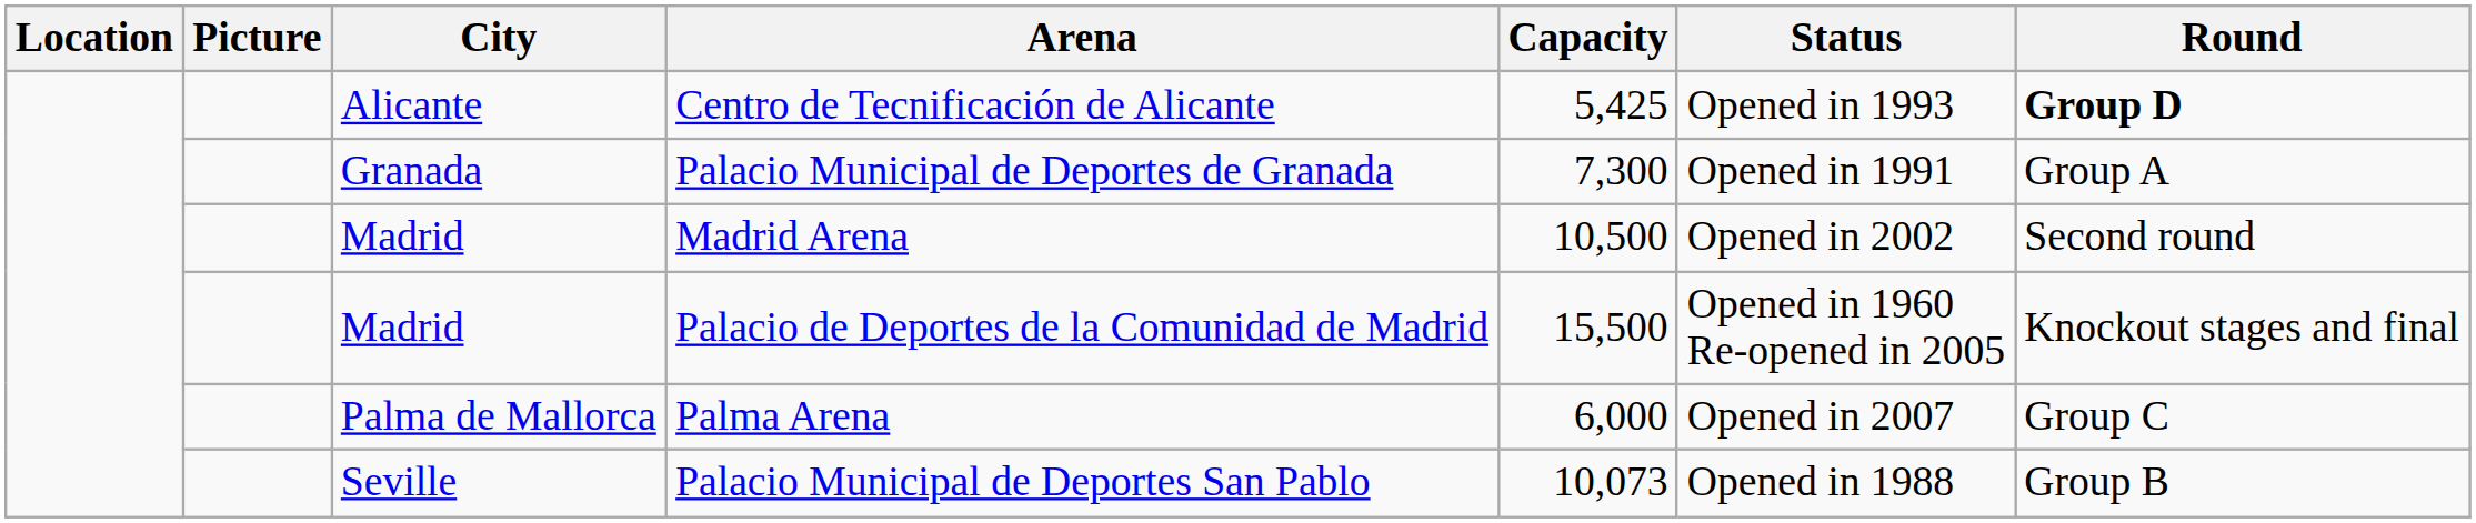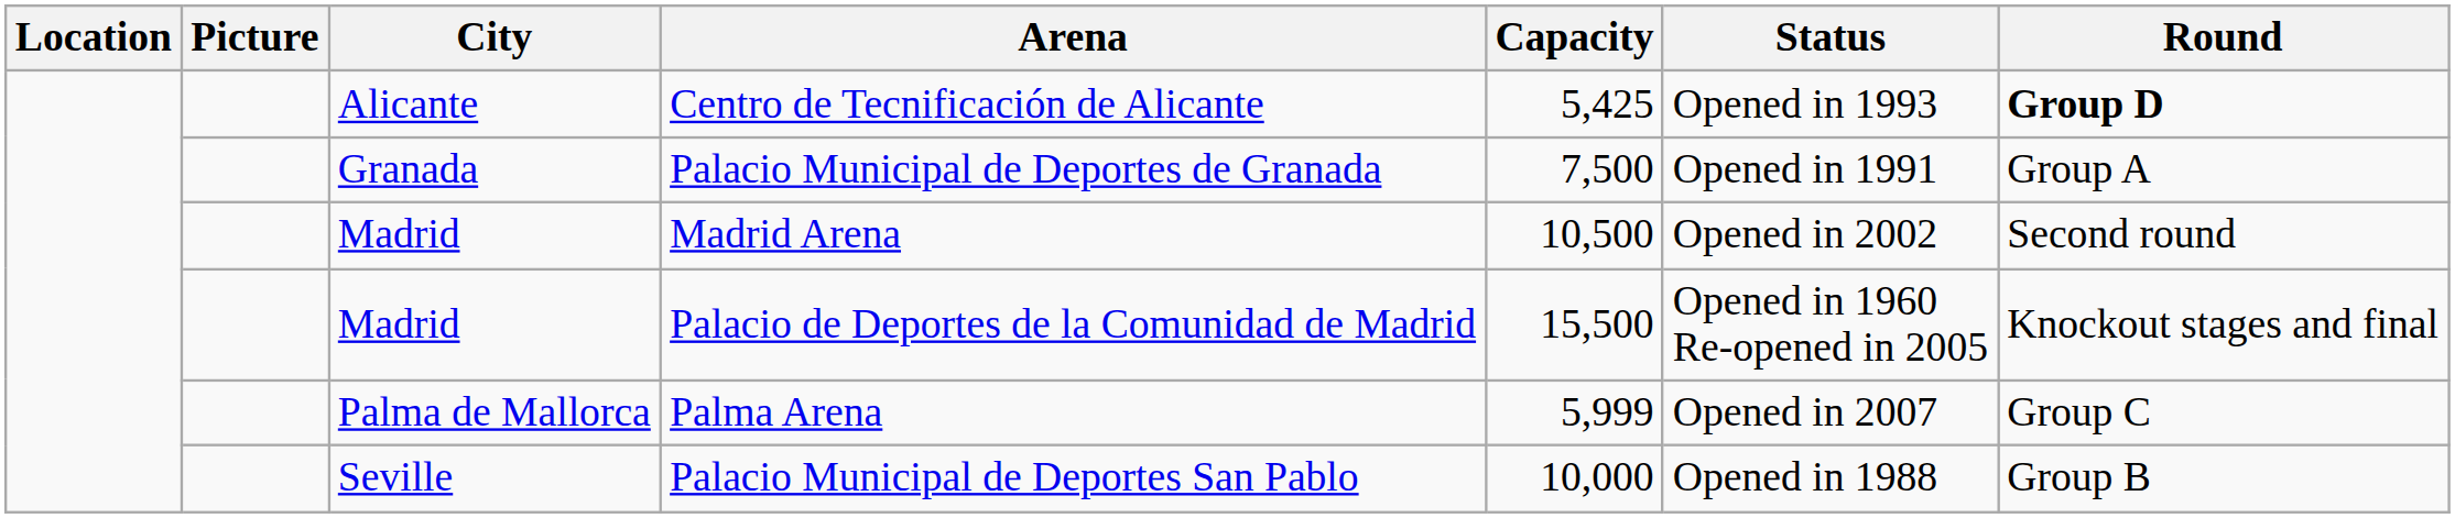Palacio Municipal de Deportes de Granada | Capacity: 7,300 -> 7,500
Palma Arena | Capacity: 6,000 -> 5,999
Palacio Municipal de Deportes San Pablo | Capacity: 10,073 -> 10,000
